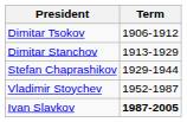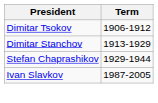- row: Vladimir Stoychev | 1952-1987
Ivan Slavkov | Term: bold -> normal
